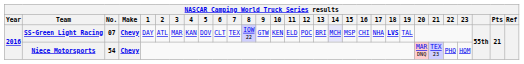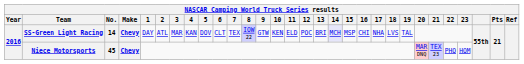SS-Green Light Racing | No.: 07 -> 14
SS-Green Light Racing | 18: bold -> normal
Niece Motorsports | No.: 54 -> 45
